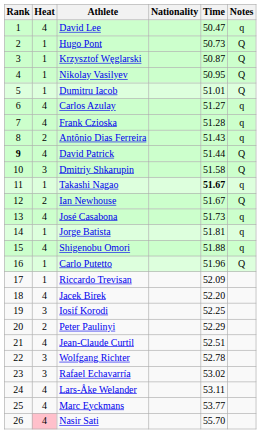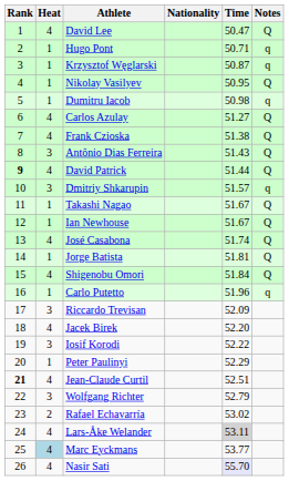David Lee | Notes: q -> Q
Hugo Pont | Time: 50.73 -> 50.71
Hugo Pont | Notes: Q -> q
Krzysztof Węglarski | Notes: Q -> q
Dumitru Iacob | Time: 51.01 -> 50.98
Dumitru Iacob | Notes: Q -> q
Carlos Azulay | Notes: q -> Q
Frank Czioska | Time: 51.28 -> 51.38
Frank Czioska | Notes: q -> Q
Antônio Dias Ferreira | Heat: 2 -> 3
Antônio Dias Ferreira | Notes: q -> Q
Dmitriy Shkarupin | Time: 51.58 -> 51.57
Dmitriy Shkarupin | Notes: Q -> q
Takashi Nagao | Time: bold -> normal
Takashi Nagao | Notes: q -> Q
Ian Newhouse | Heat: 2 -> 1
José Casabona | Time: 51.73 -> 51.74
José Casabona | Notes: q -> Q
Jorge Batista | Notes: q -> Q
Shigenobu Omori | Time: 51.88 -> 51.84
Shigenobu Omori | Notes: q -> Q
Carlo Putetto | Notes: Q -> q
Riccardo Trevisan | Heat: 1 -> 3
Iosif Korodi | Time: 52.25 -> 52.22
Peter Paulinyi | Heat: 2 -> 1
Jean-Claude Curtil | Rank: normal -> bold
Wolfgang Richter | Time: 52.78 -> 52.79
Rafael Echavarría | Heat: 3 -> 2
Lars-Åke Welander | Time: no background -> lightgrey background
Marc Eyckmans | Heat: no background -> lightblue background
Nasir Sati | Heat: pink background -> no background
Nasir Sati | Time: no background -> lavender background
